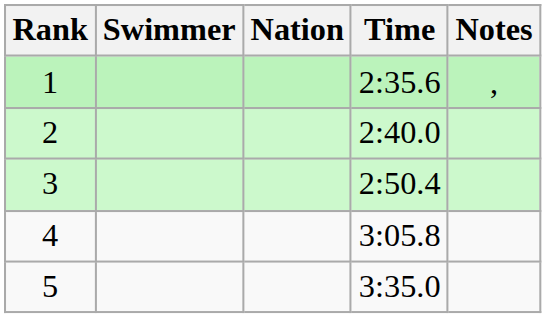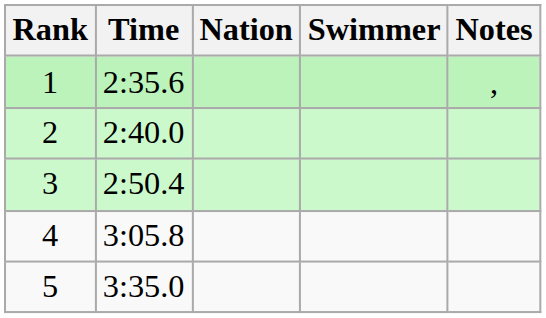columns swapped: Swimmer <-> Time
